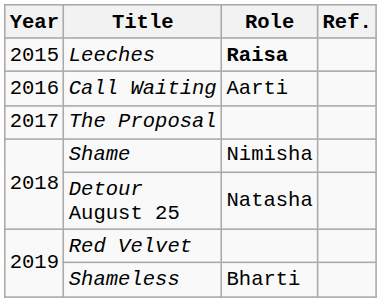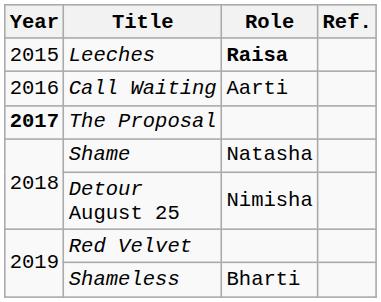The Proposal | Year: normal -> bold
Shame | Role: Nimisha -> Natasha
Detour August 25 | Role: Natasha -> Nimisha
